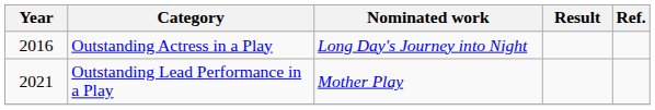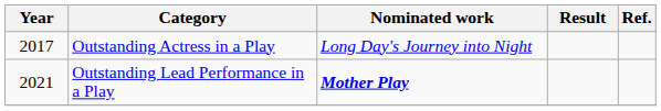Outstanding Actress in a Play | Year: 2016 -> 2017
Outstanding Lead Performance in a Play | Nominated work: normal -> bold
